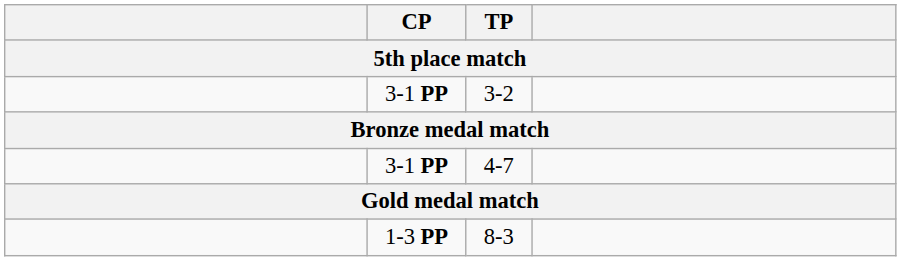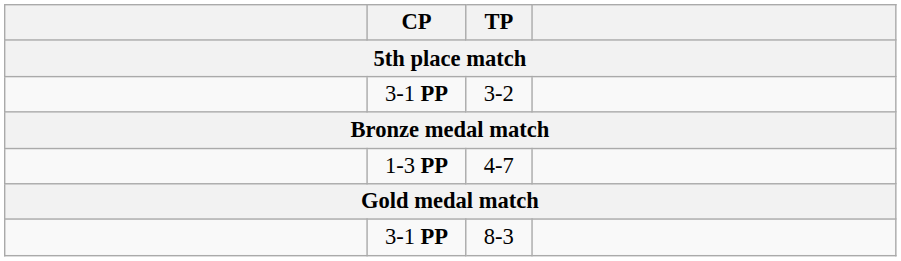4-7 | CP: 3-1 PP -> 1-3 PP
8-3 | CP: 1-3 PP -> 3-1 PP
